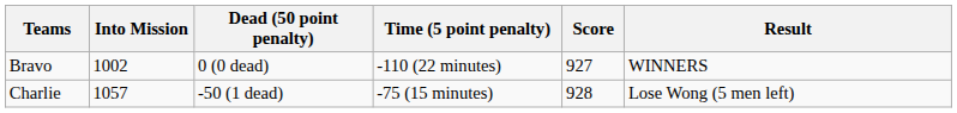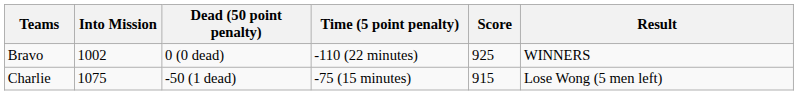Bravo | Score: 927 -> 925
Charlie | Into Mission: 1057 -> 1075
Charlie | Score: 928 -> 915
